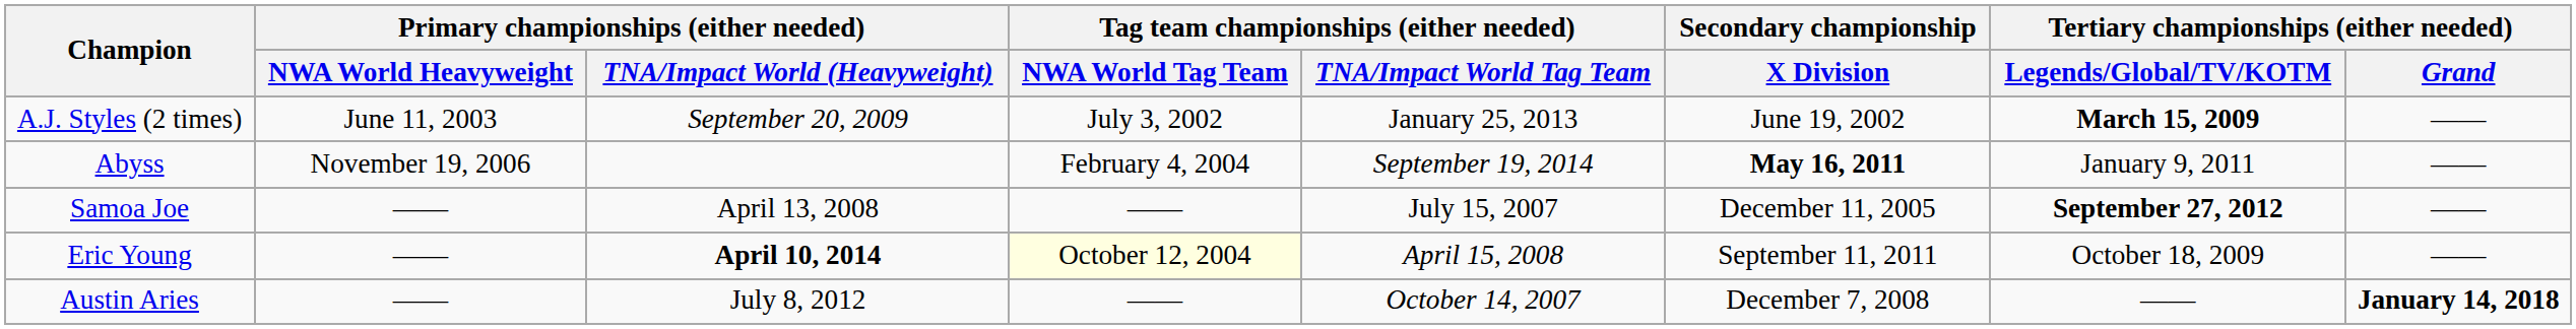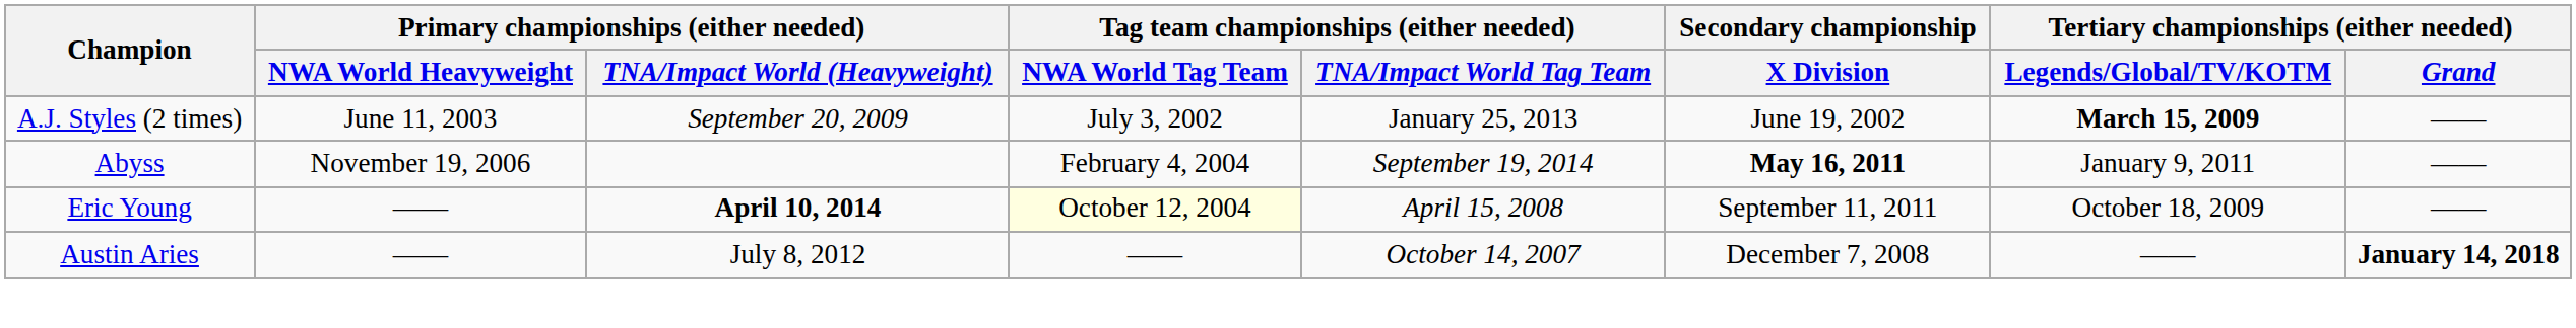- row: Samoa Joe | —— | April 13, 2008 | —— | July 15, 2007 | December 11, 2005 | September 27, 2012 | ——
